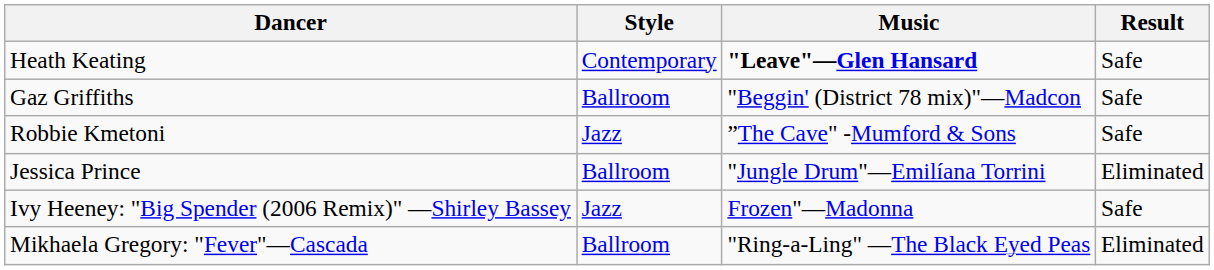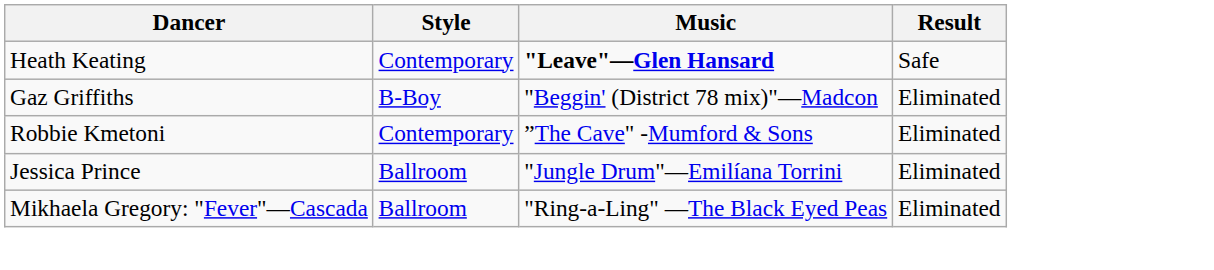Gaz Griffiths | Style: Ballroom -> B-Boy
Gaz Griffiths | Result: Safe -> Eliminated
Robbie Kmetoni | Style: Jazz -> Contemporary
Robbie Kmetoni | Result: Safe -> Eliminated
- row: Ivy Heeney: "Big Spender (2006 Remix)" —Shirley Bassey | Jazz | Frozen"—Madonna | Safe
